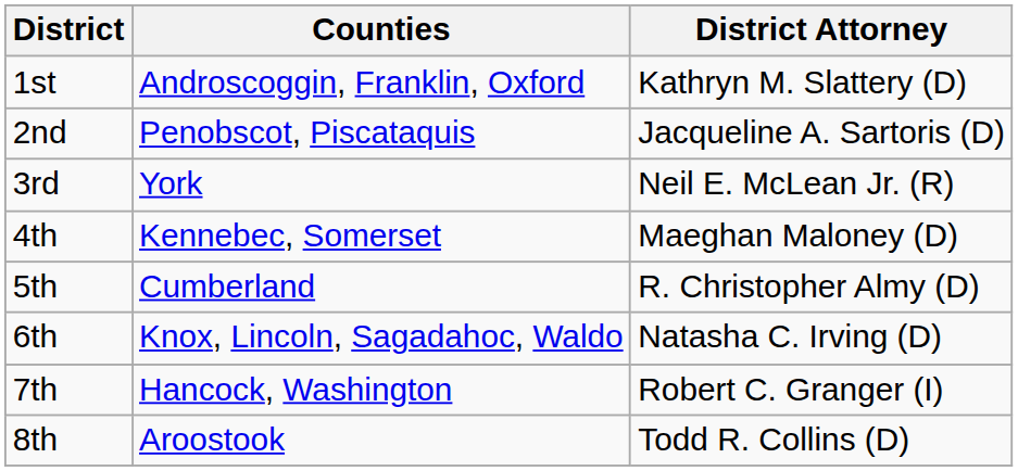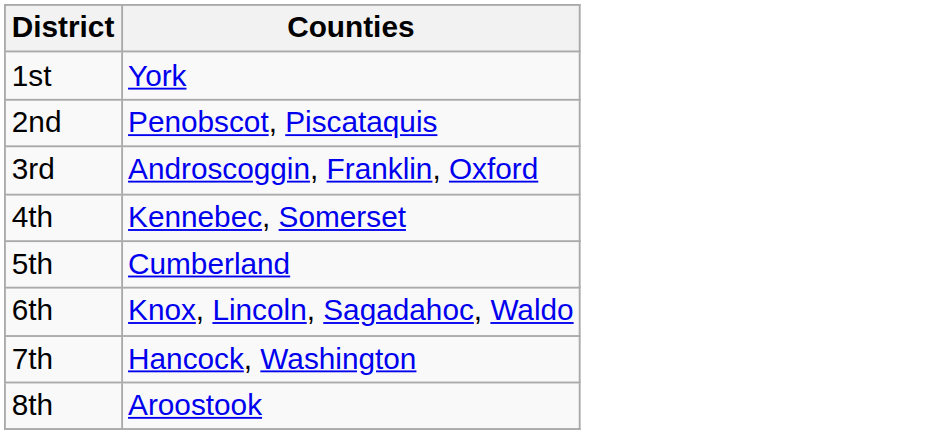- column: District Attorney | Kathryn M. Slattery (D) | Jacqueline A. Sartoris (D) | Neil E. McLean Jr. (R) | Maeghan Maloney (D) | R. Christopher Almy (D) | Natasha C. Irving (D) | Robert C. Granger (I) | Todd R. Collins (D)
1st | Counties: Androscoggin, Franklin, Oxford -> York
3rd | Counties: York -> Androscoggin, Franklin, Oxford
